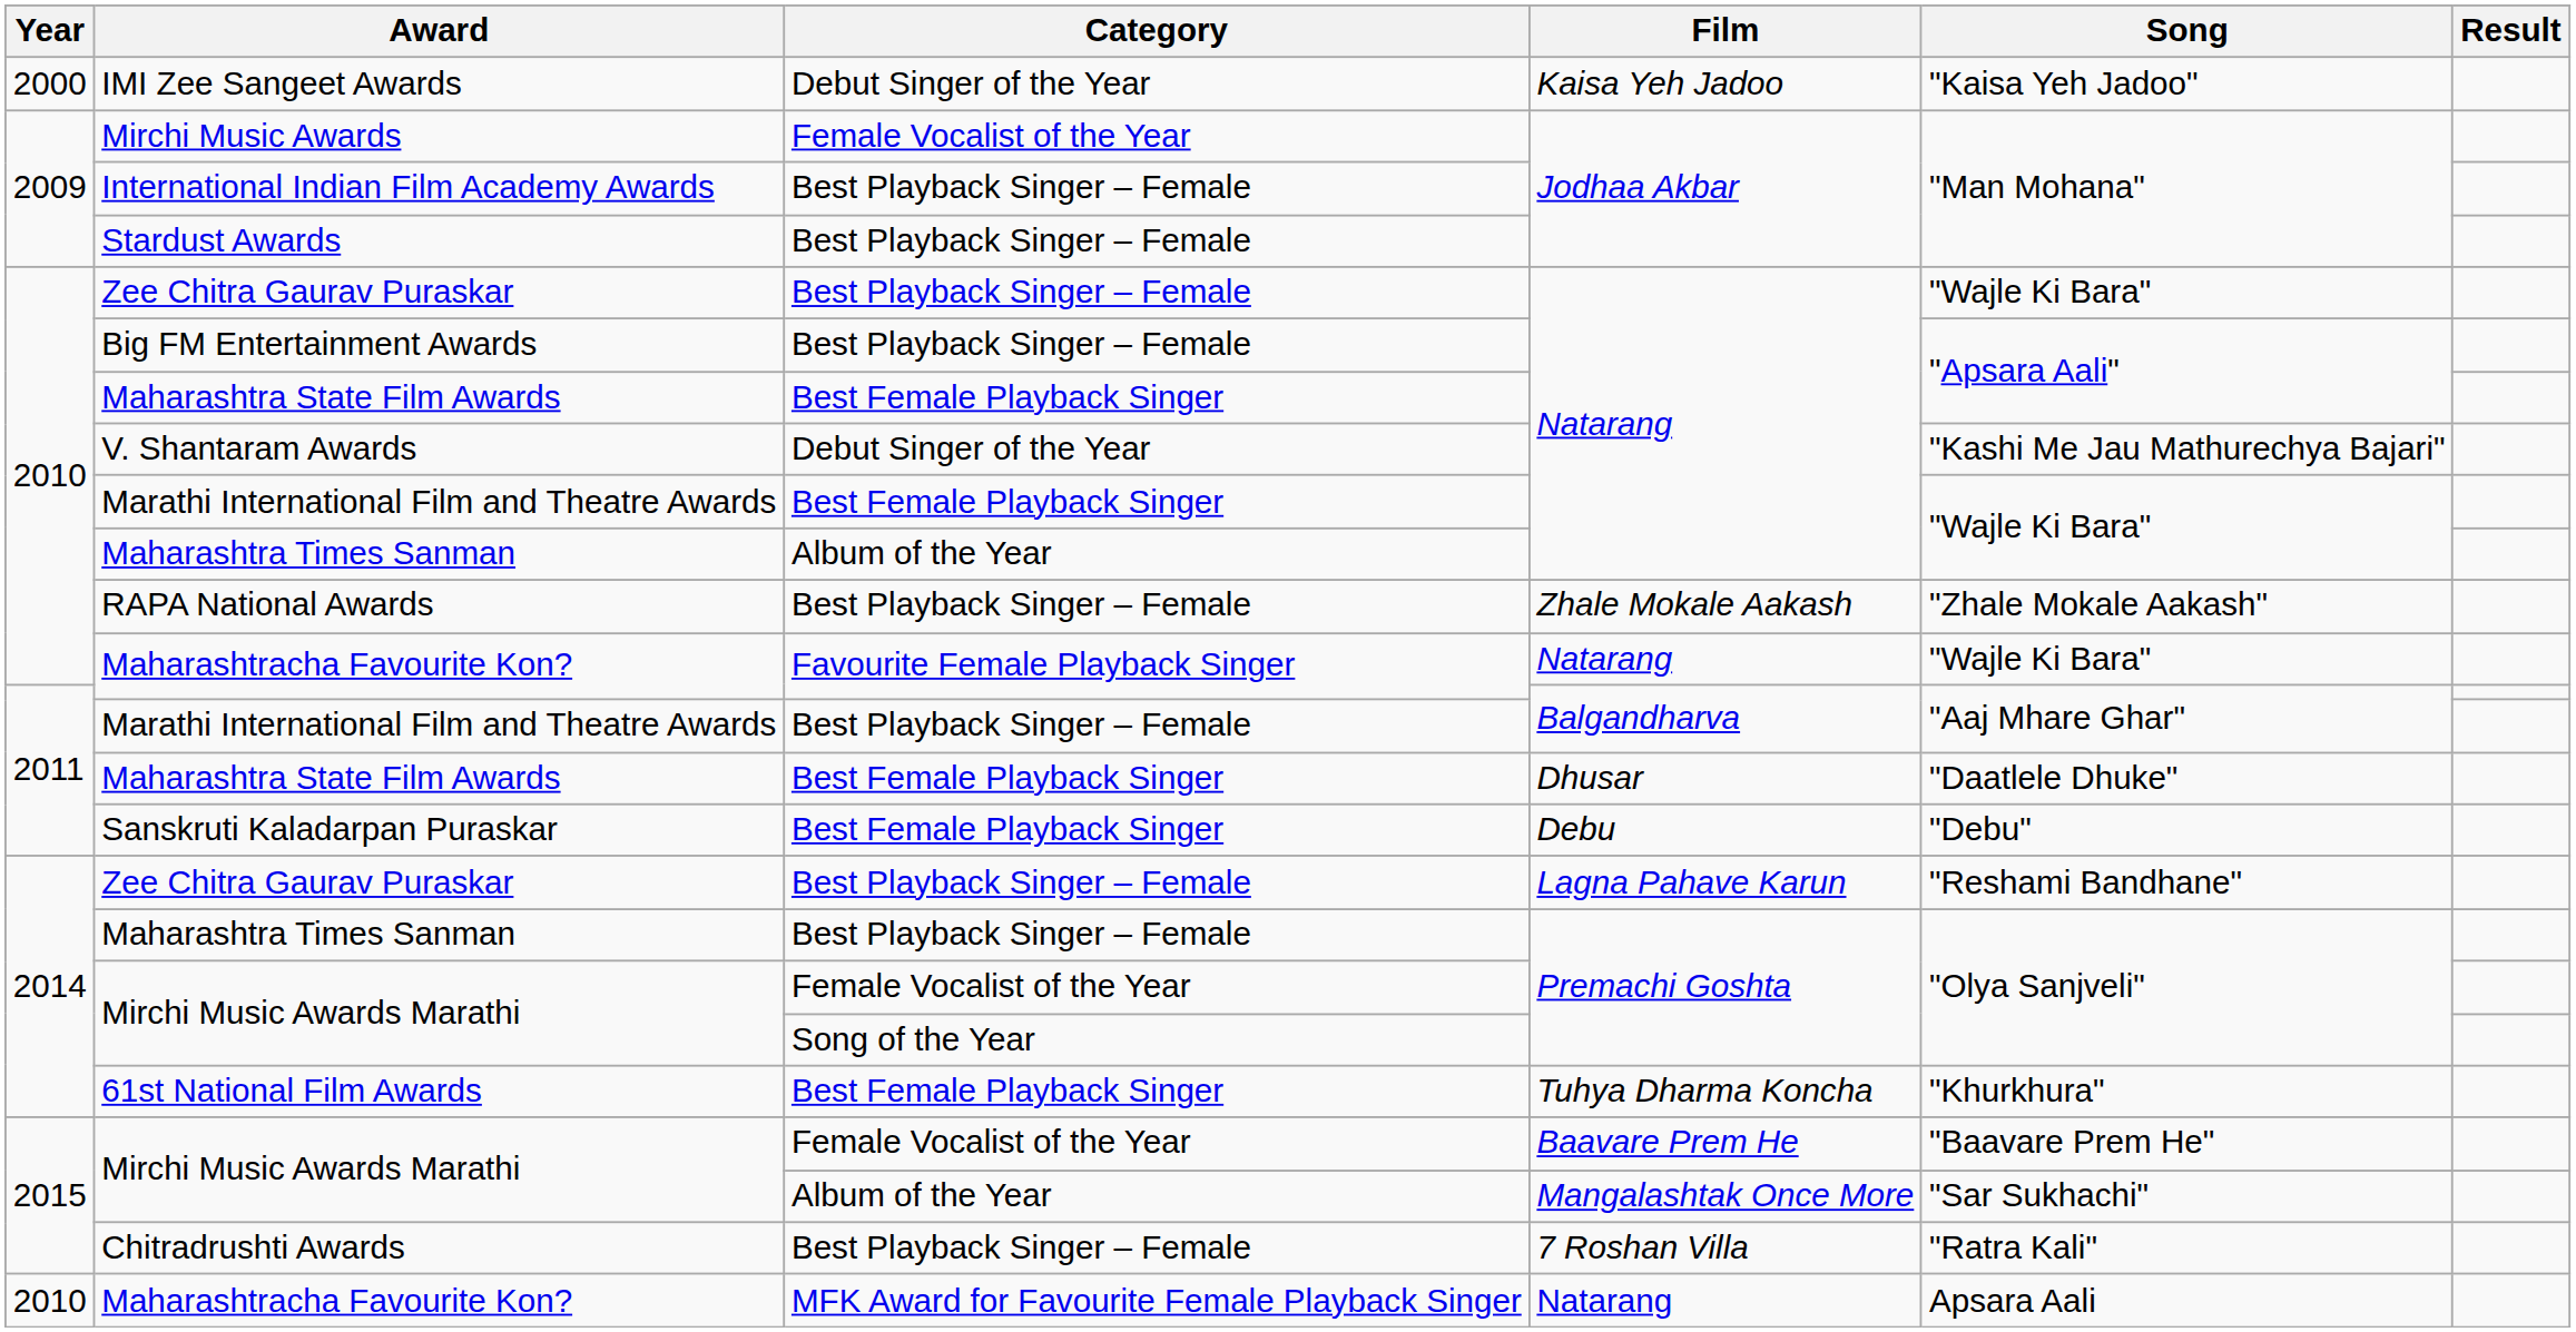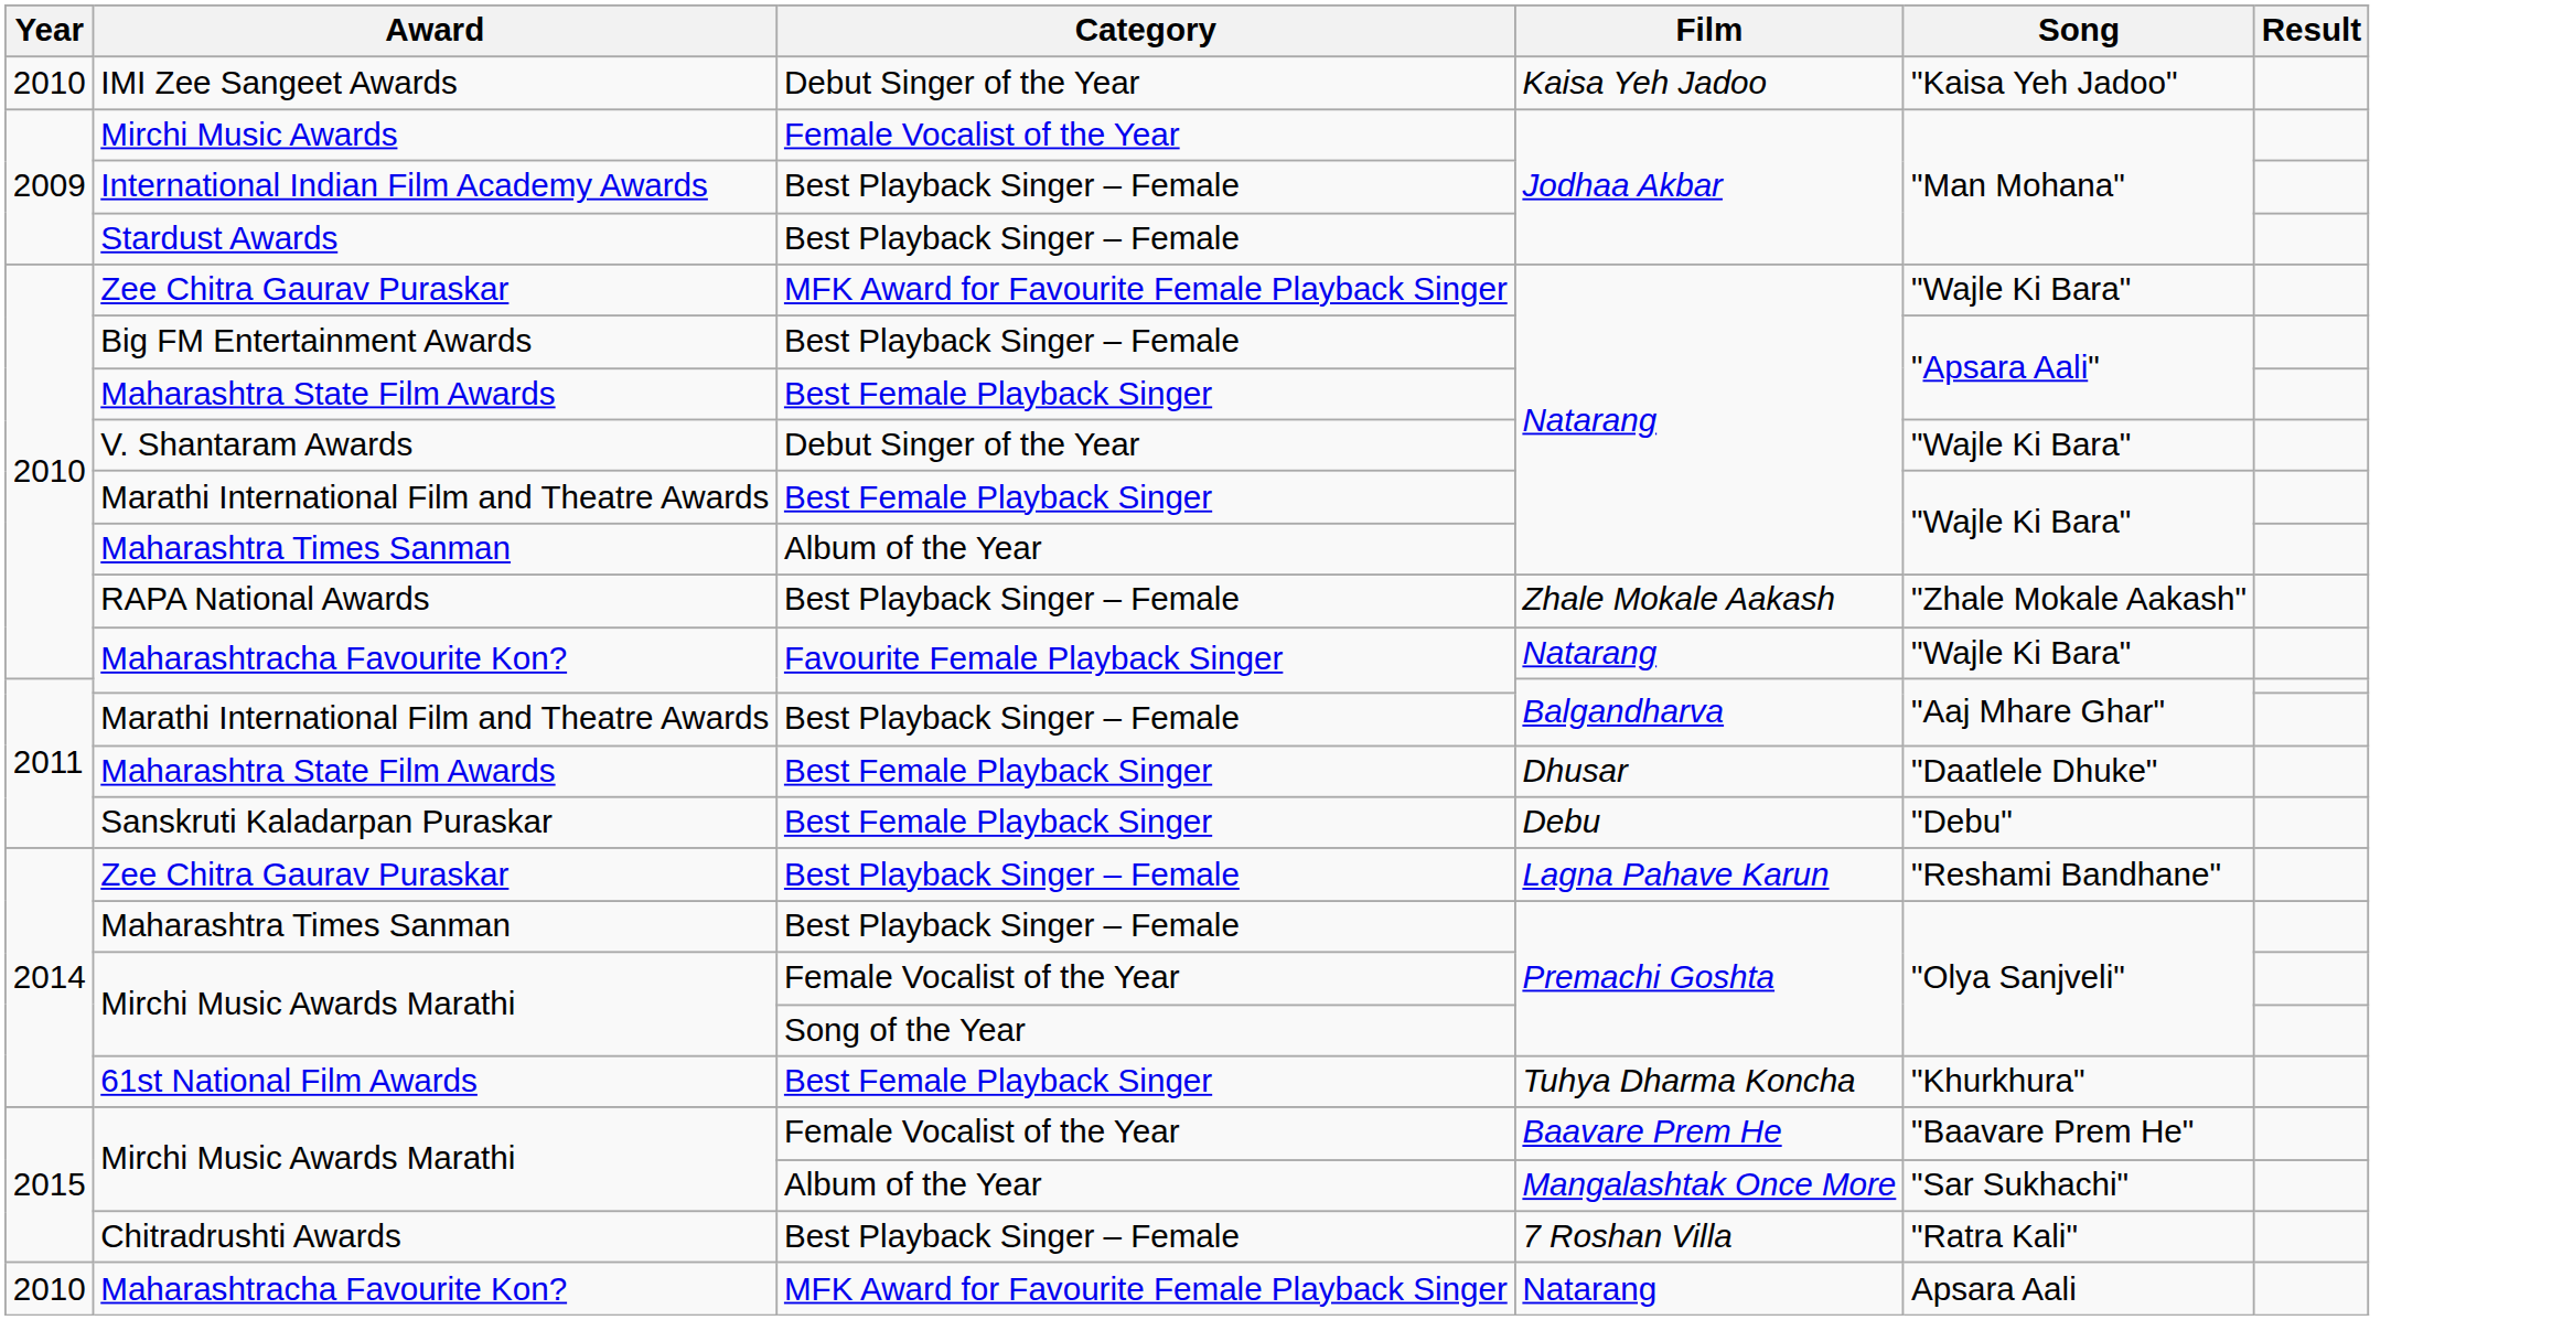IMI Zee Sangeet Awards | Year: 2000 -> 2010
Zee Chitra Gaurav Puraskar / Natarang | Category: Best Playback Singer – Female -> MFK Award for Favourite Female Playback Singer
V. Shantaram Awards | Song: "Kashi Me Jau Mathurechya Bajari" -> "Wajle Ki Bara"
